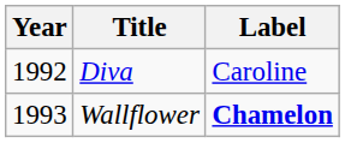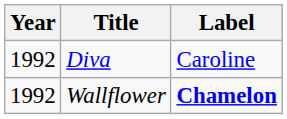Wallflower | Year: 1993 -> 1992
